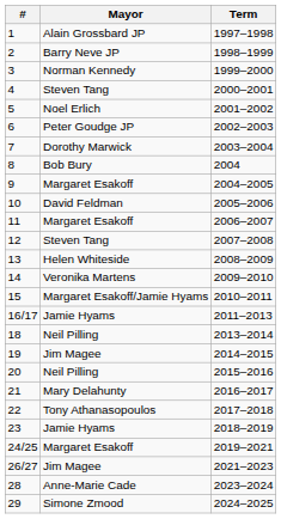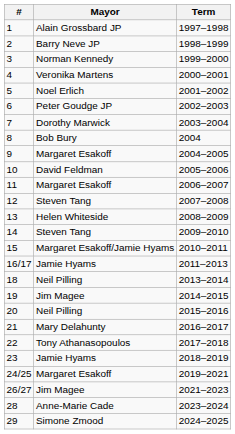4 | Mayor: Steven Tang -> Veronika Martens
14 | Mayor: Veronika Martens -> Steven Tang
